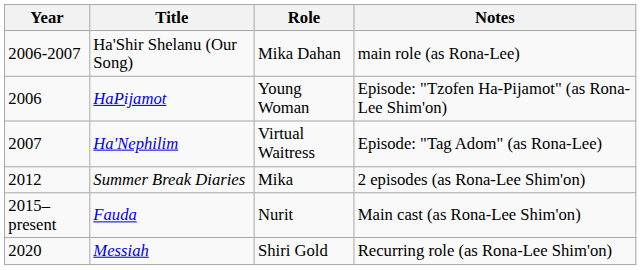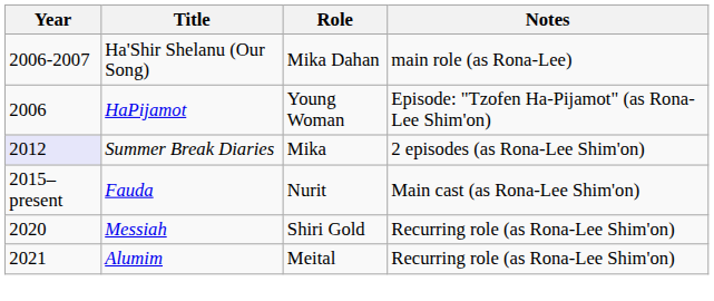- row: 2007 | Ha'Nephilim | Virtual Waitress | Episode: "Tag Adom" (as Rona-Lee)
Summer Break Diaries | Year: no background -> lavender background
+ row: 2021 | Alumim | Meital | Recurring role (as Rona-Lee Shim'on)
